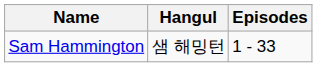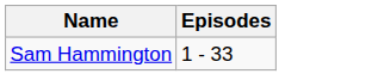- column: Hangul | 샘 해밍턴
